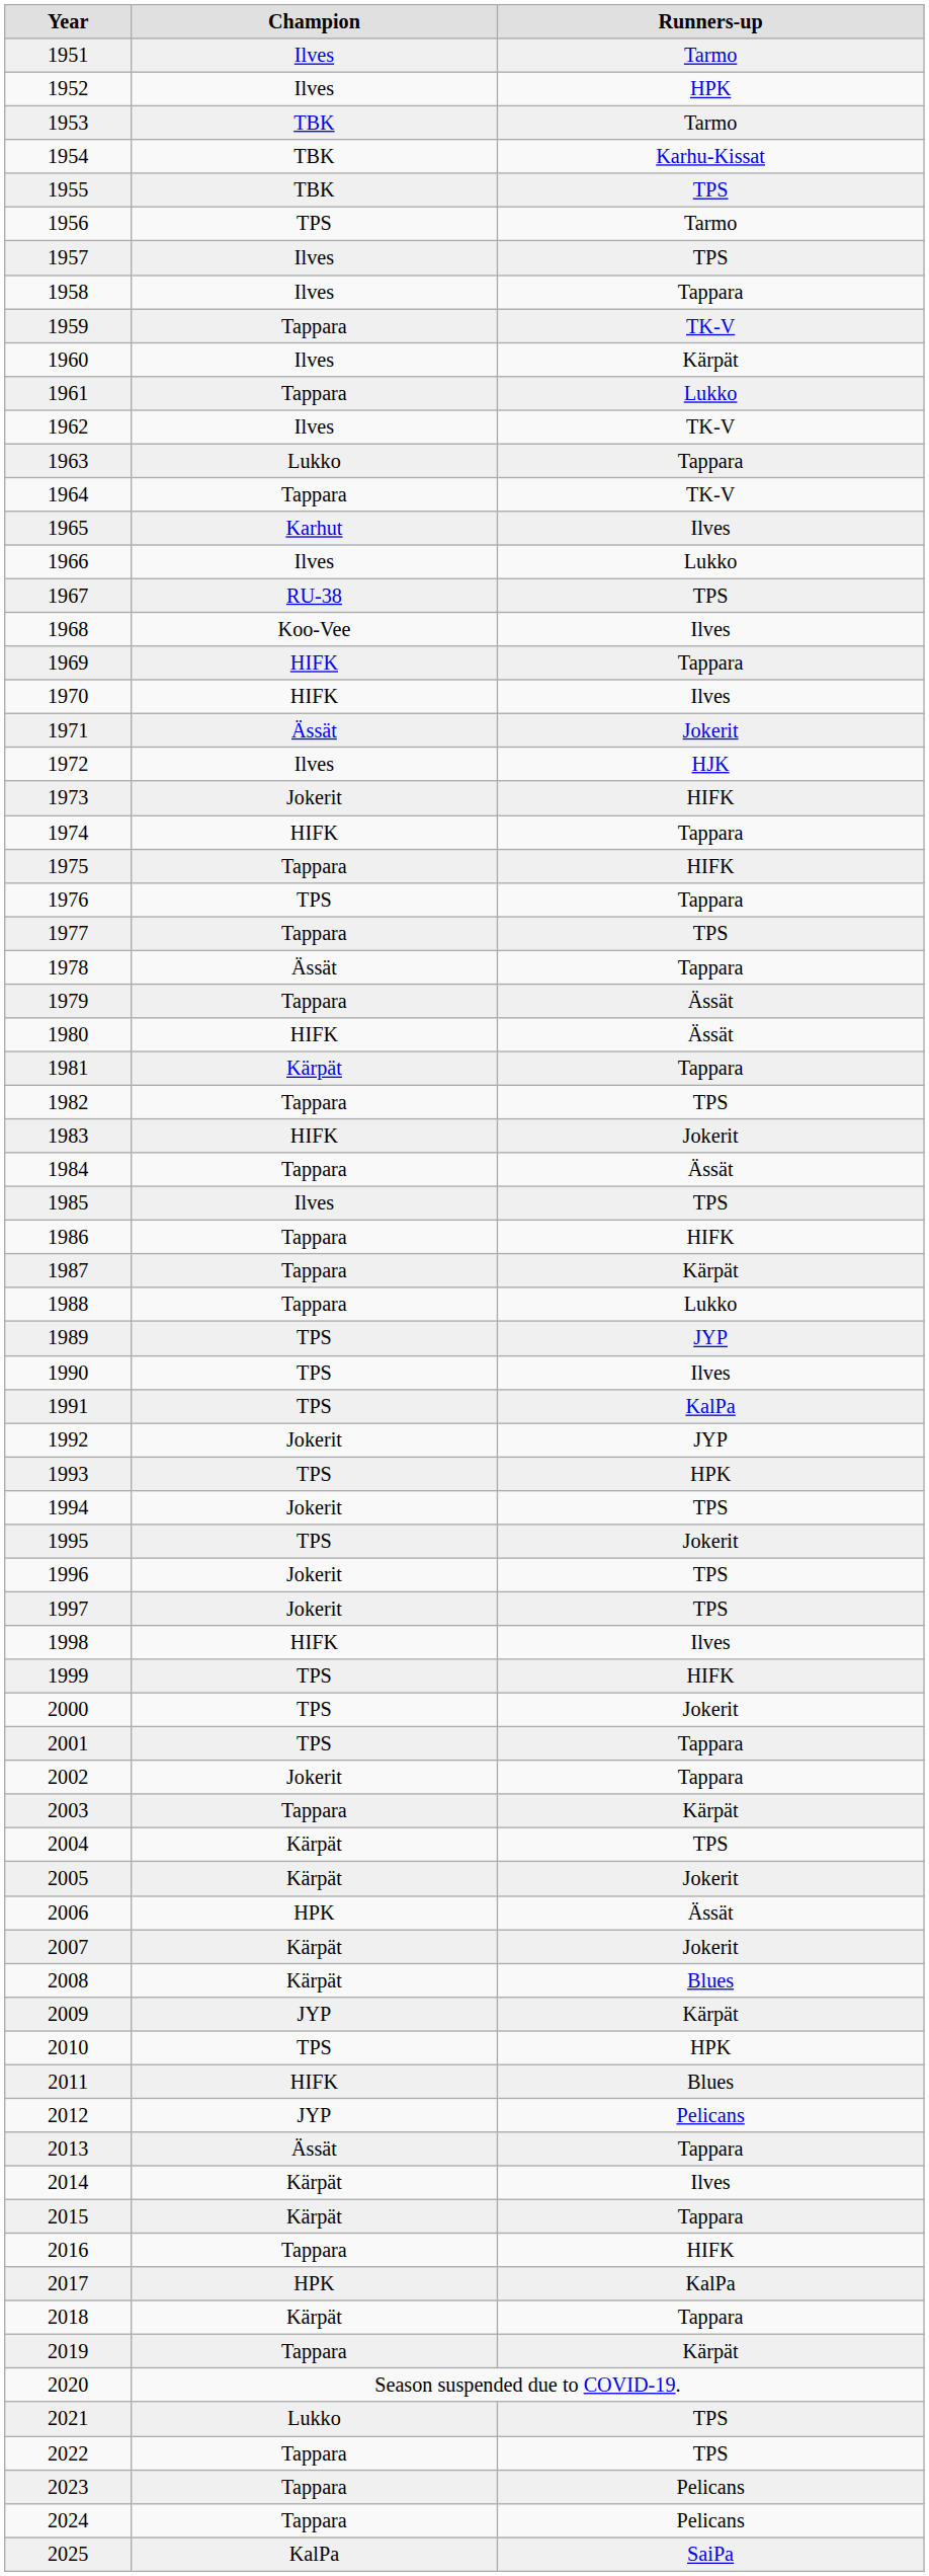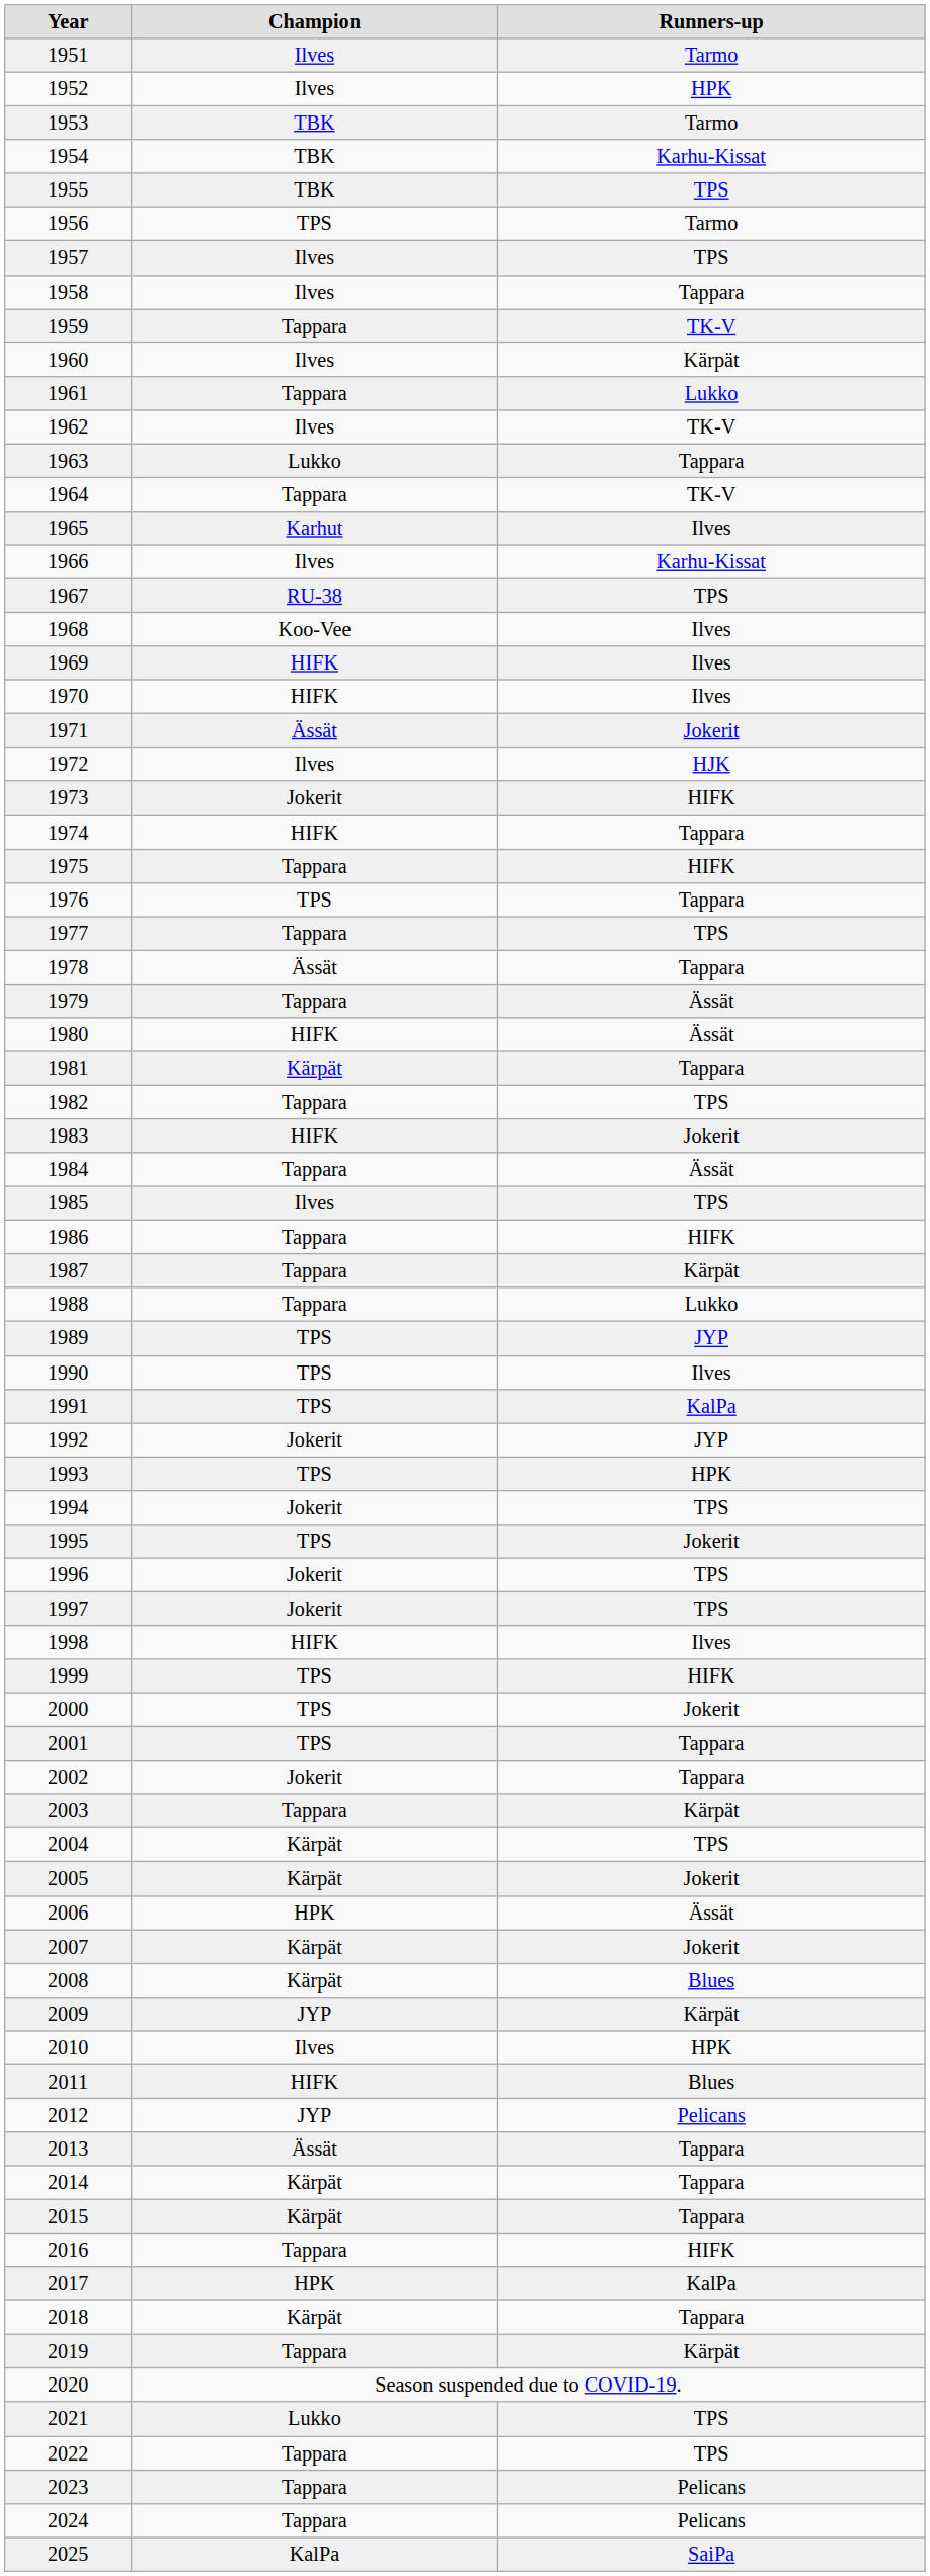1966 | Runners-up: Lukko -> Karhu-Kissat
1969 | Runners-up: Tappara -> Ilves
2010 | Champion: TPS -> Ilves
2014 | Runners-up: Ilves -> Tappara
